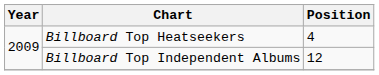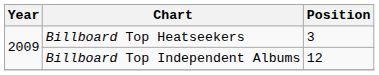Billboard Top Heatseekers | Position: 4 -> 3
